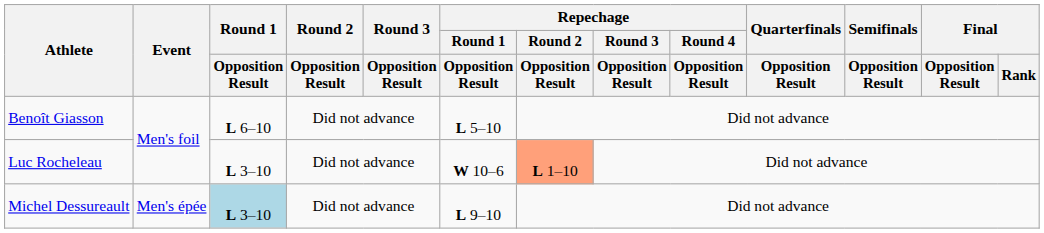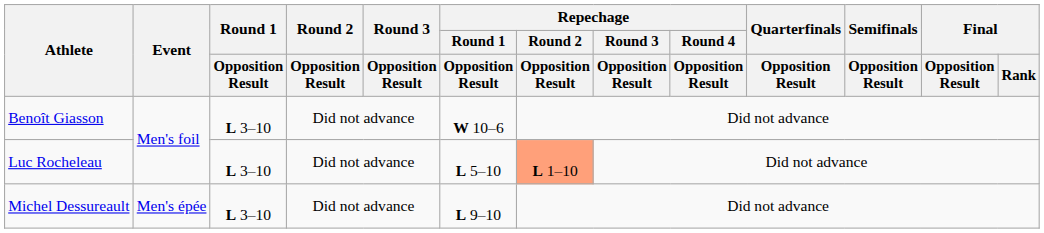Benoît Giasson | Round 1 / Opposition Result: L 6–10 -> L 3–10
Benoît Giasson | Repechage / Round 1 / Opposition Result: L 5–10 -> W 10–6
Luc Rocheleau | Repechage / Round 1 / Opposition Result: W 10–6 -> L 5–10
Michel Dessureault | Round 1 / Opposition Result: lightblue background -> no background
